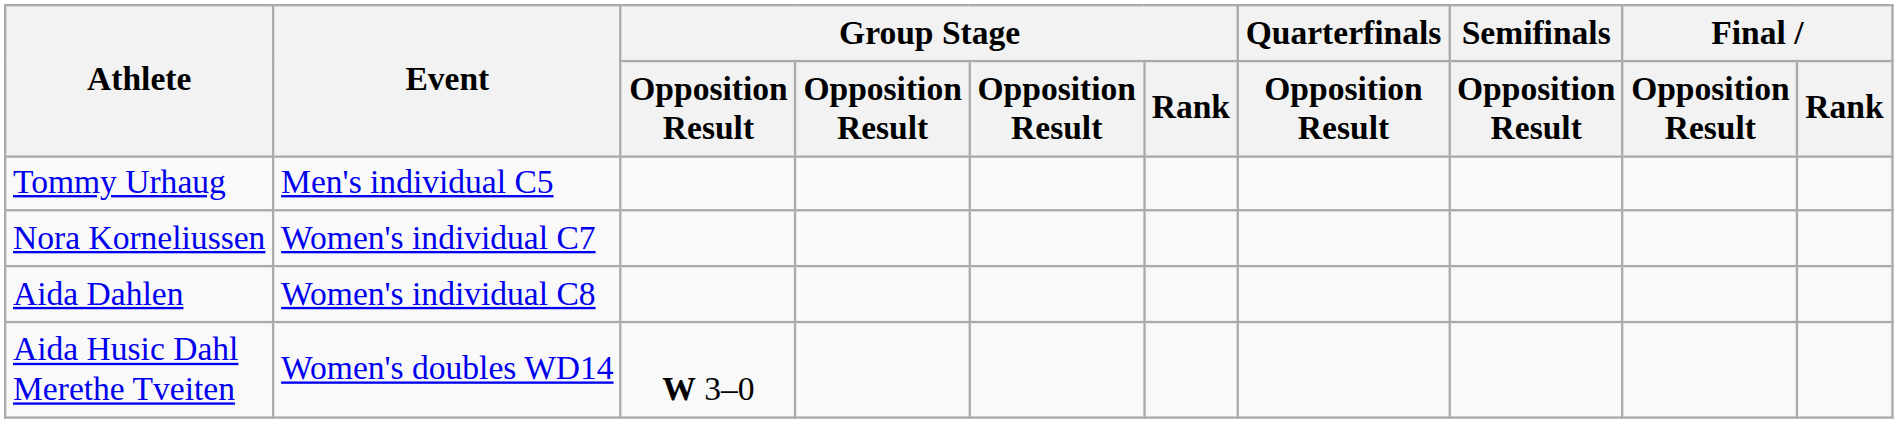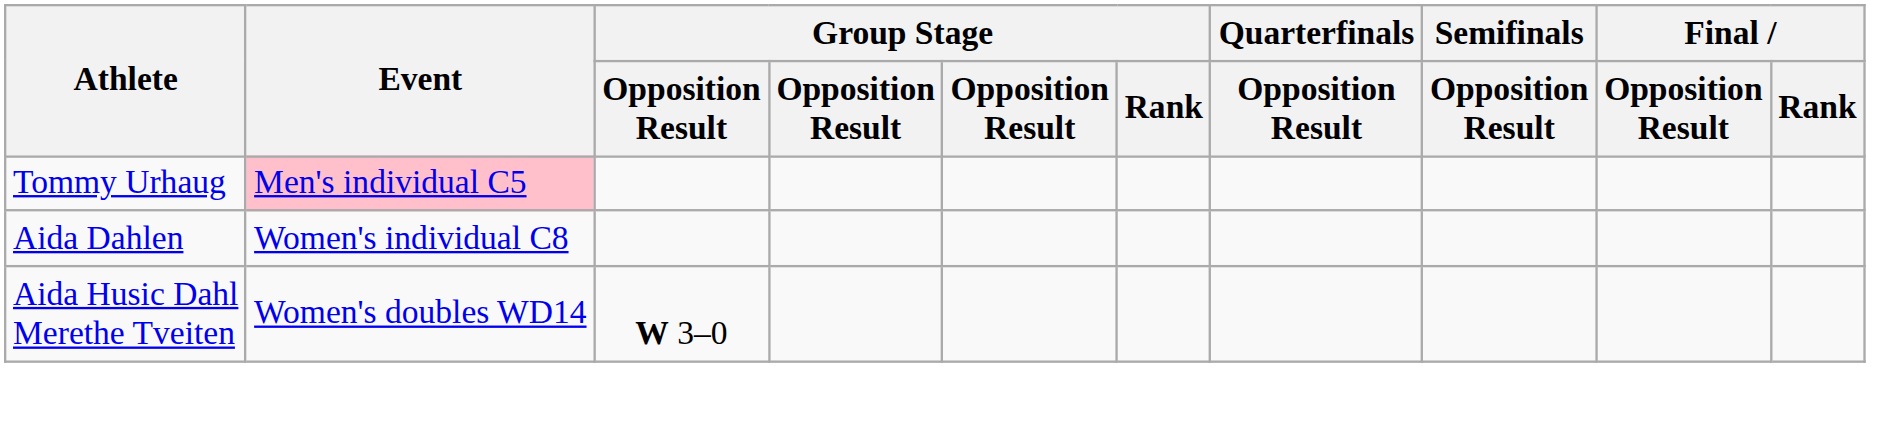Tommy Urhaug | Event: no background -> pink background
- row: Nora Korneliussen | Women's individual C7
